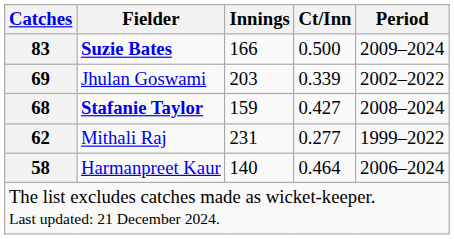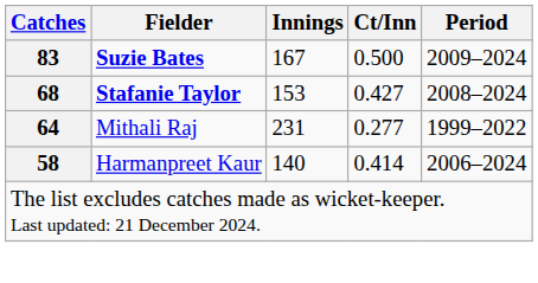Suzie Bates | Innings: 166 -> 167
- row: 69 | Jhulan Goswami | 203 | 0.339 | 2002–2022
Stafanie Taylor | Innings: 159 -> 153
Mithali Raj | Catches: 62 -> 64
Harmanpreet Kaur | Ct/Inn: 0.464 -> 0.414
